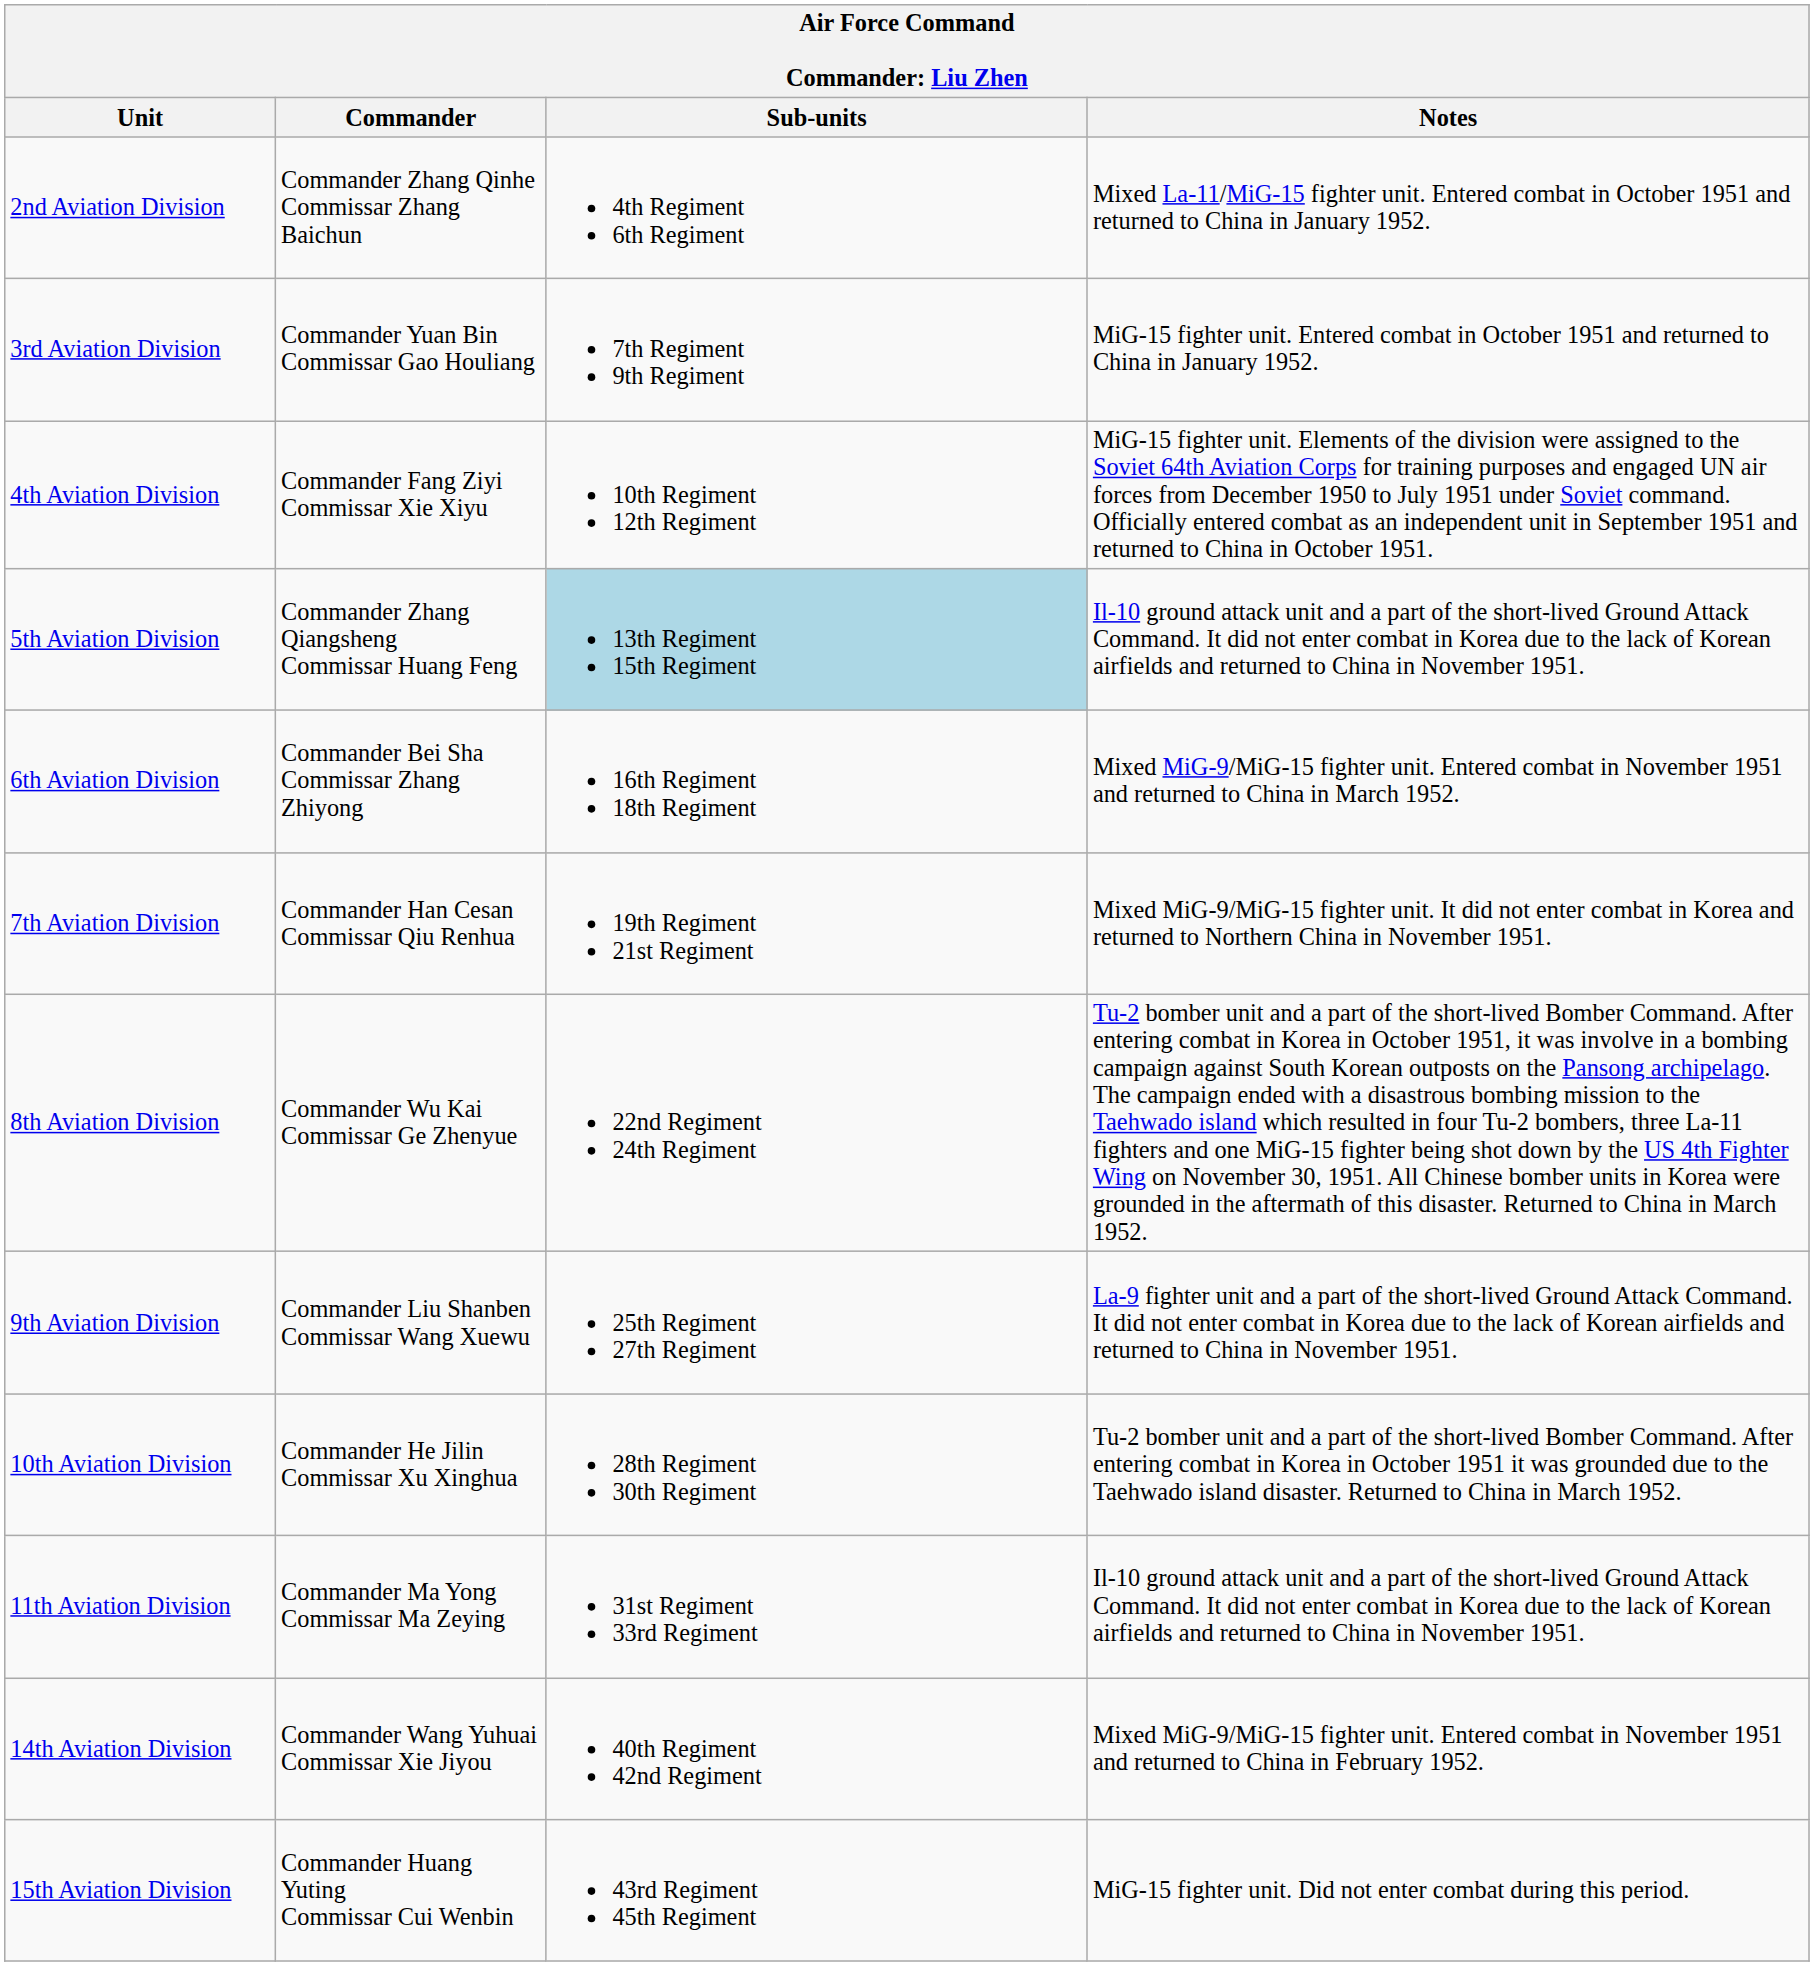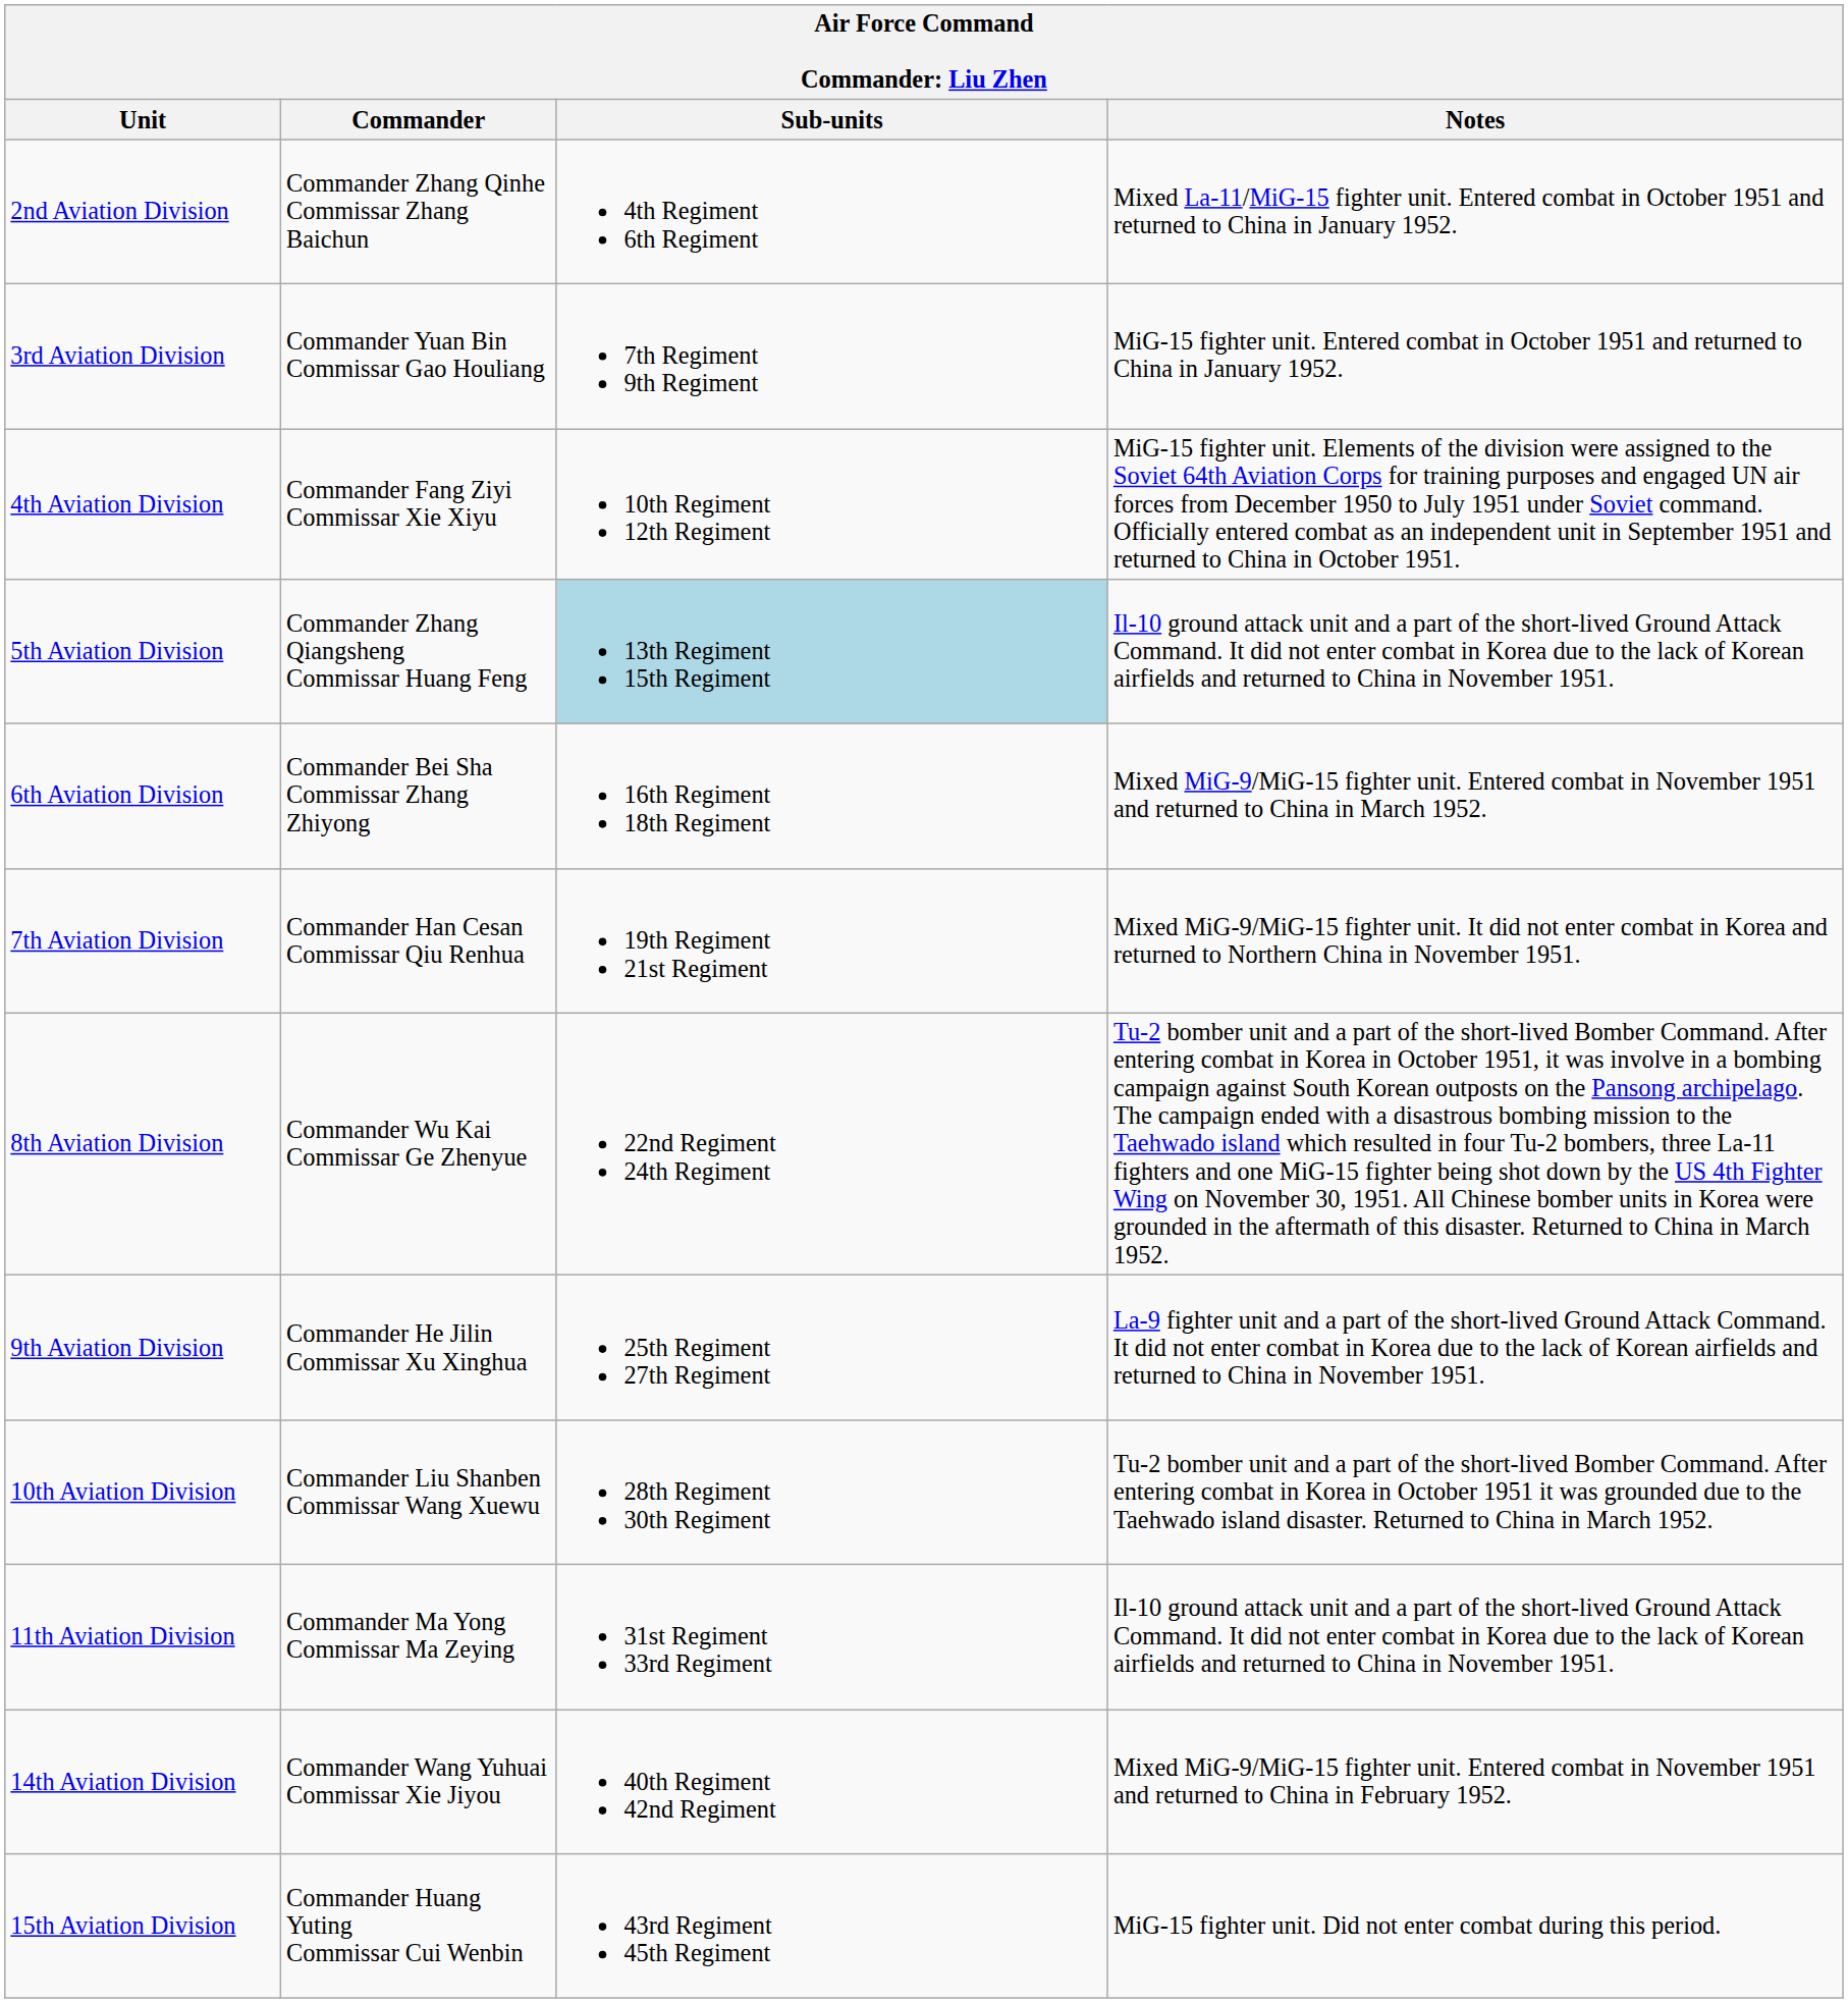9th Aviation Division | Commander: Commander Liu Shanben Commissar Wang Xuewu -> Commander He Jilin Commissar Xu Xinghua
10th Aviation Division | Commander: Commander He Jilin Commissar Xu Xinghua -> Commander Liu Shanben Commissar Wang Xuewu
